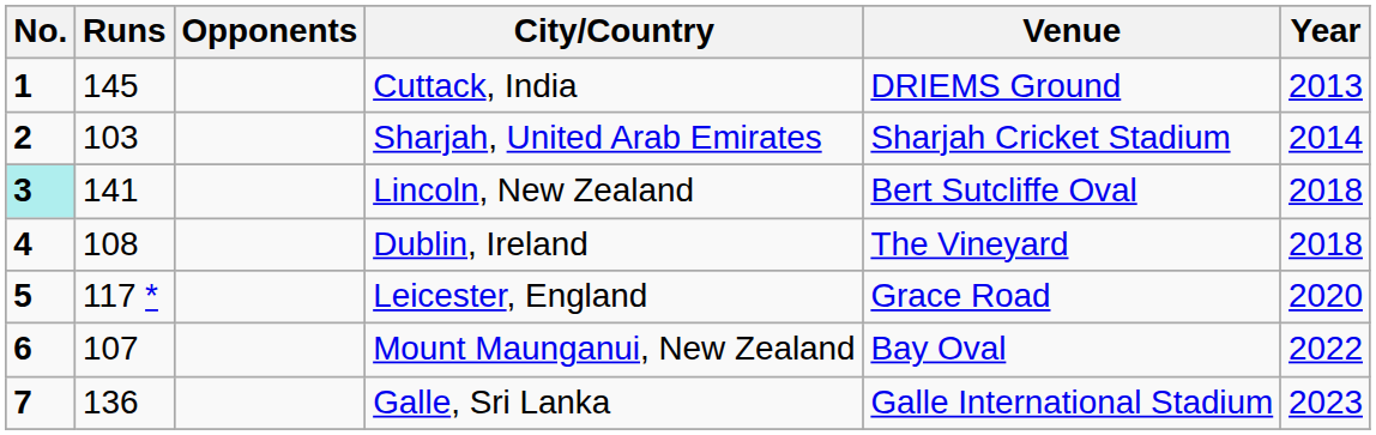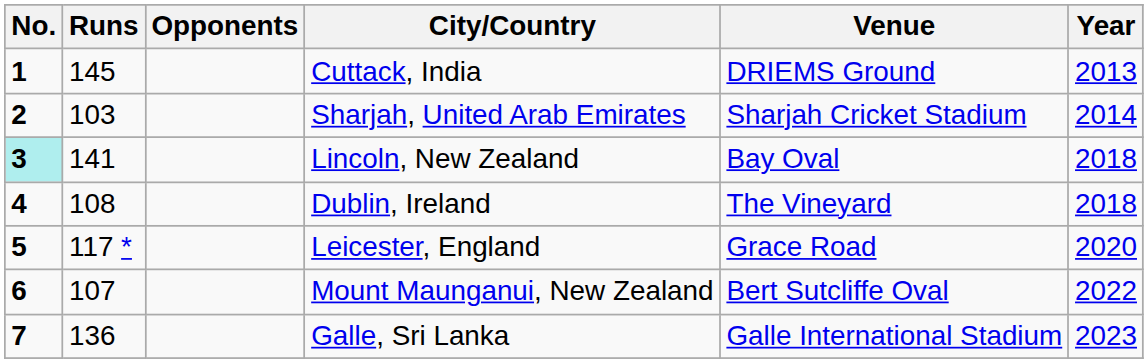Lincoln, New Zealand | Venue: Bert Sutcliffe Oval -> Bay Oval
Mount Maunganui, New Zealand | Venue: Bay Oval -> Bert Sutcliffe Oval
